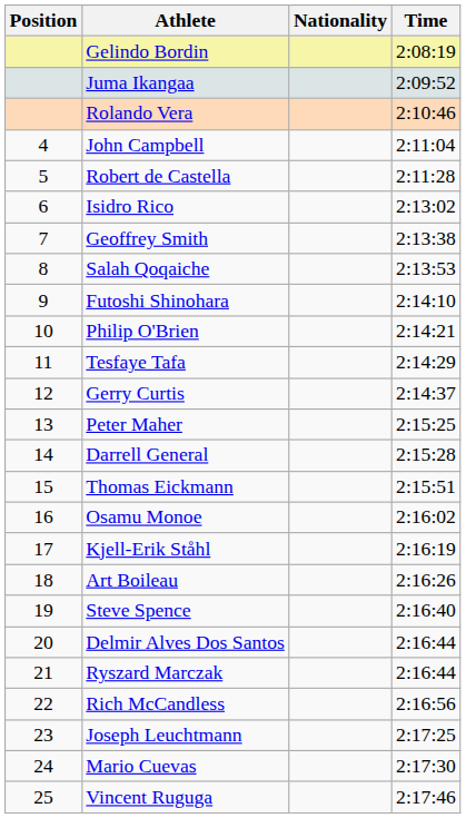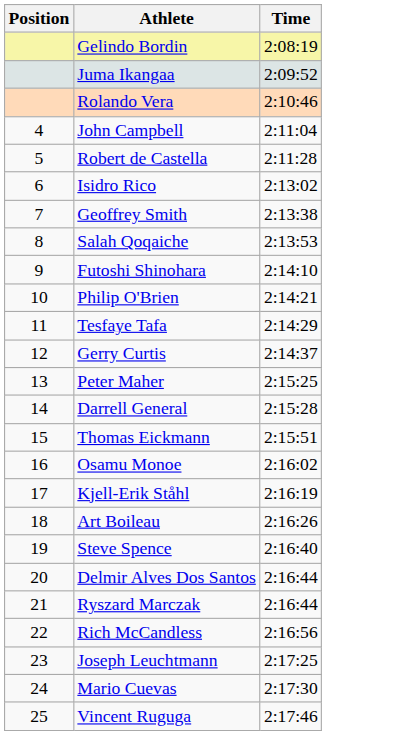- column: Nationality
